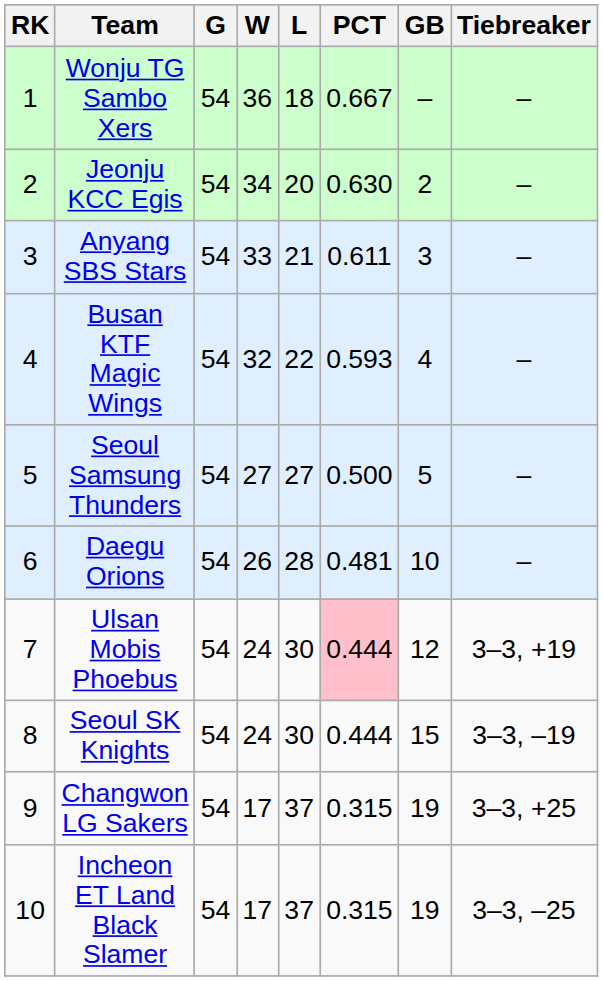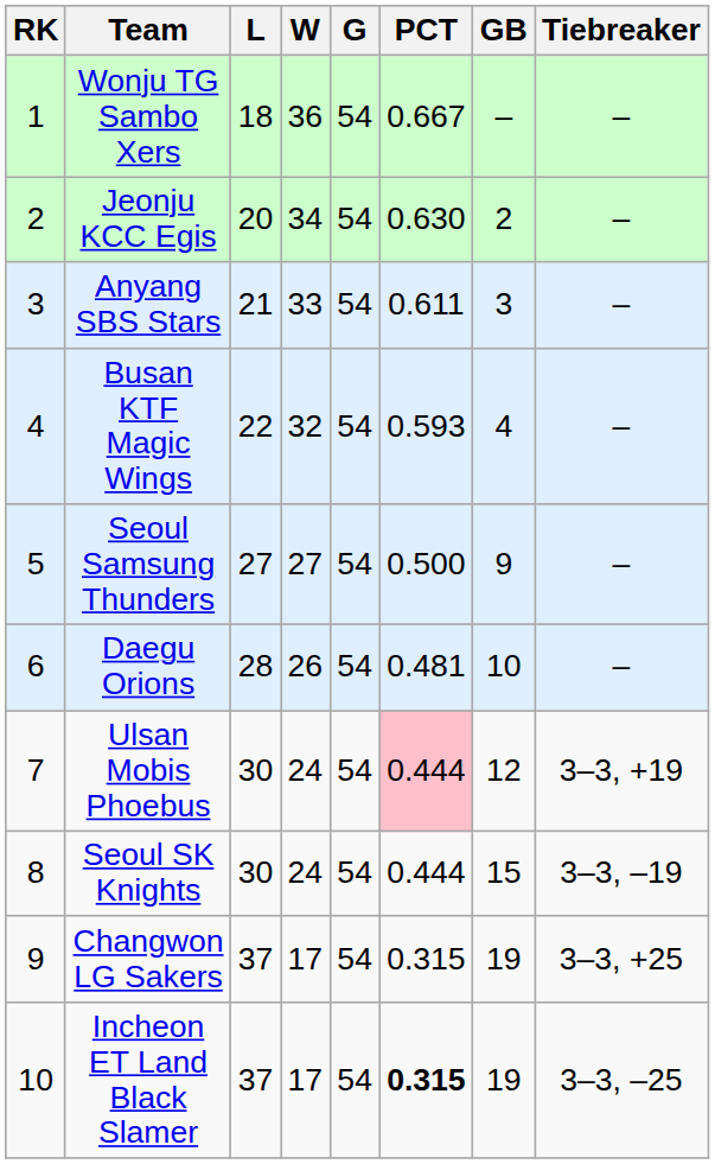columns swapped: G <-> L
Seoul Samsung Thunders | GB: 5 -> 9
Incheon ET Land Black Slamer | PCT: normal -> bold
